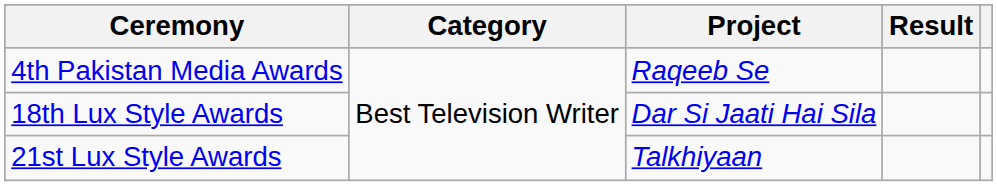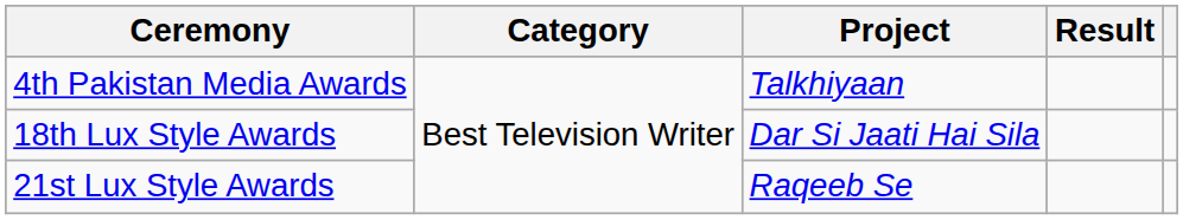4th Pakistan Media Awards | Project: Raqeeb Se -> Talkhiyaan
21st Lux Style Awards | Project: Talkhiyaan -> Raqeeb Se
